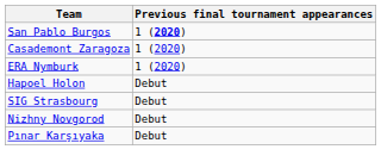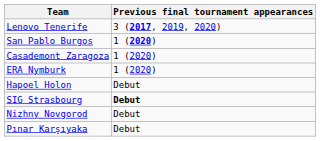+ row: Lenovo Tenerife | 3 (2017, 2019, 2020)
SIG Strasbourg | Previous final tournament appearances: normal -> bold
